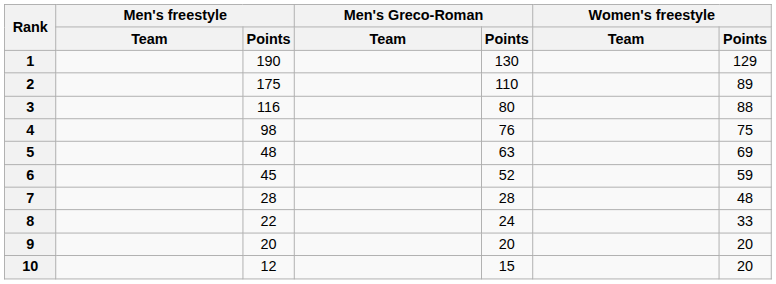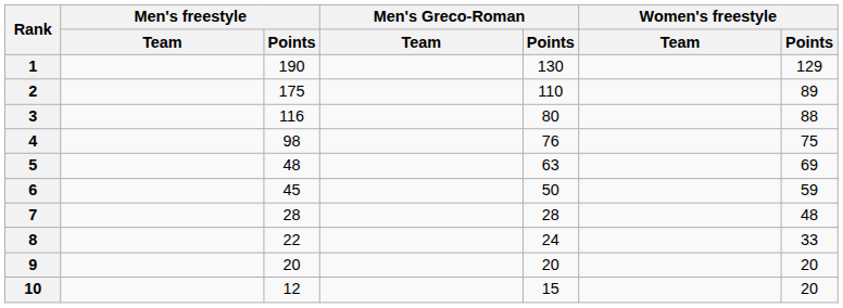6 | Men's Greco-Roman / Points: 52 -> 50
